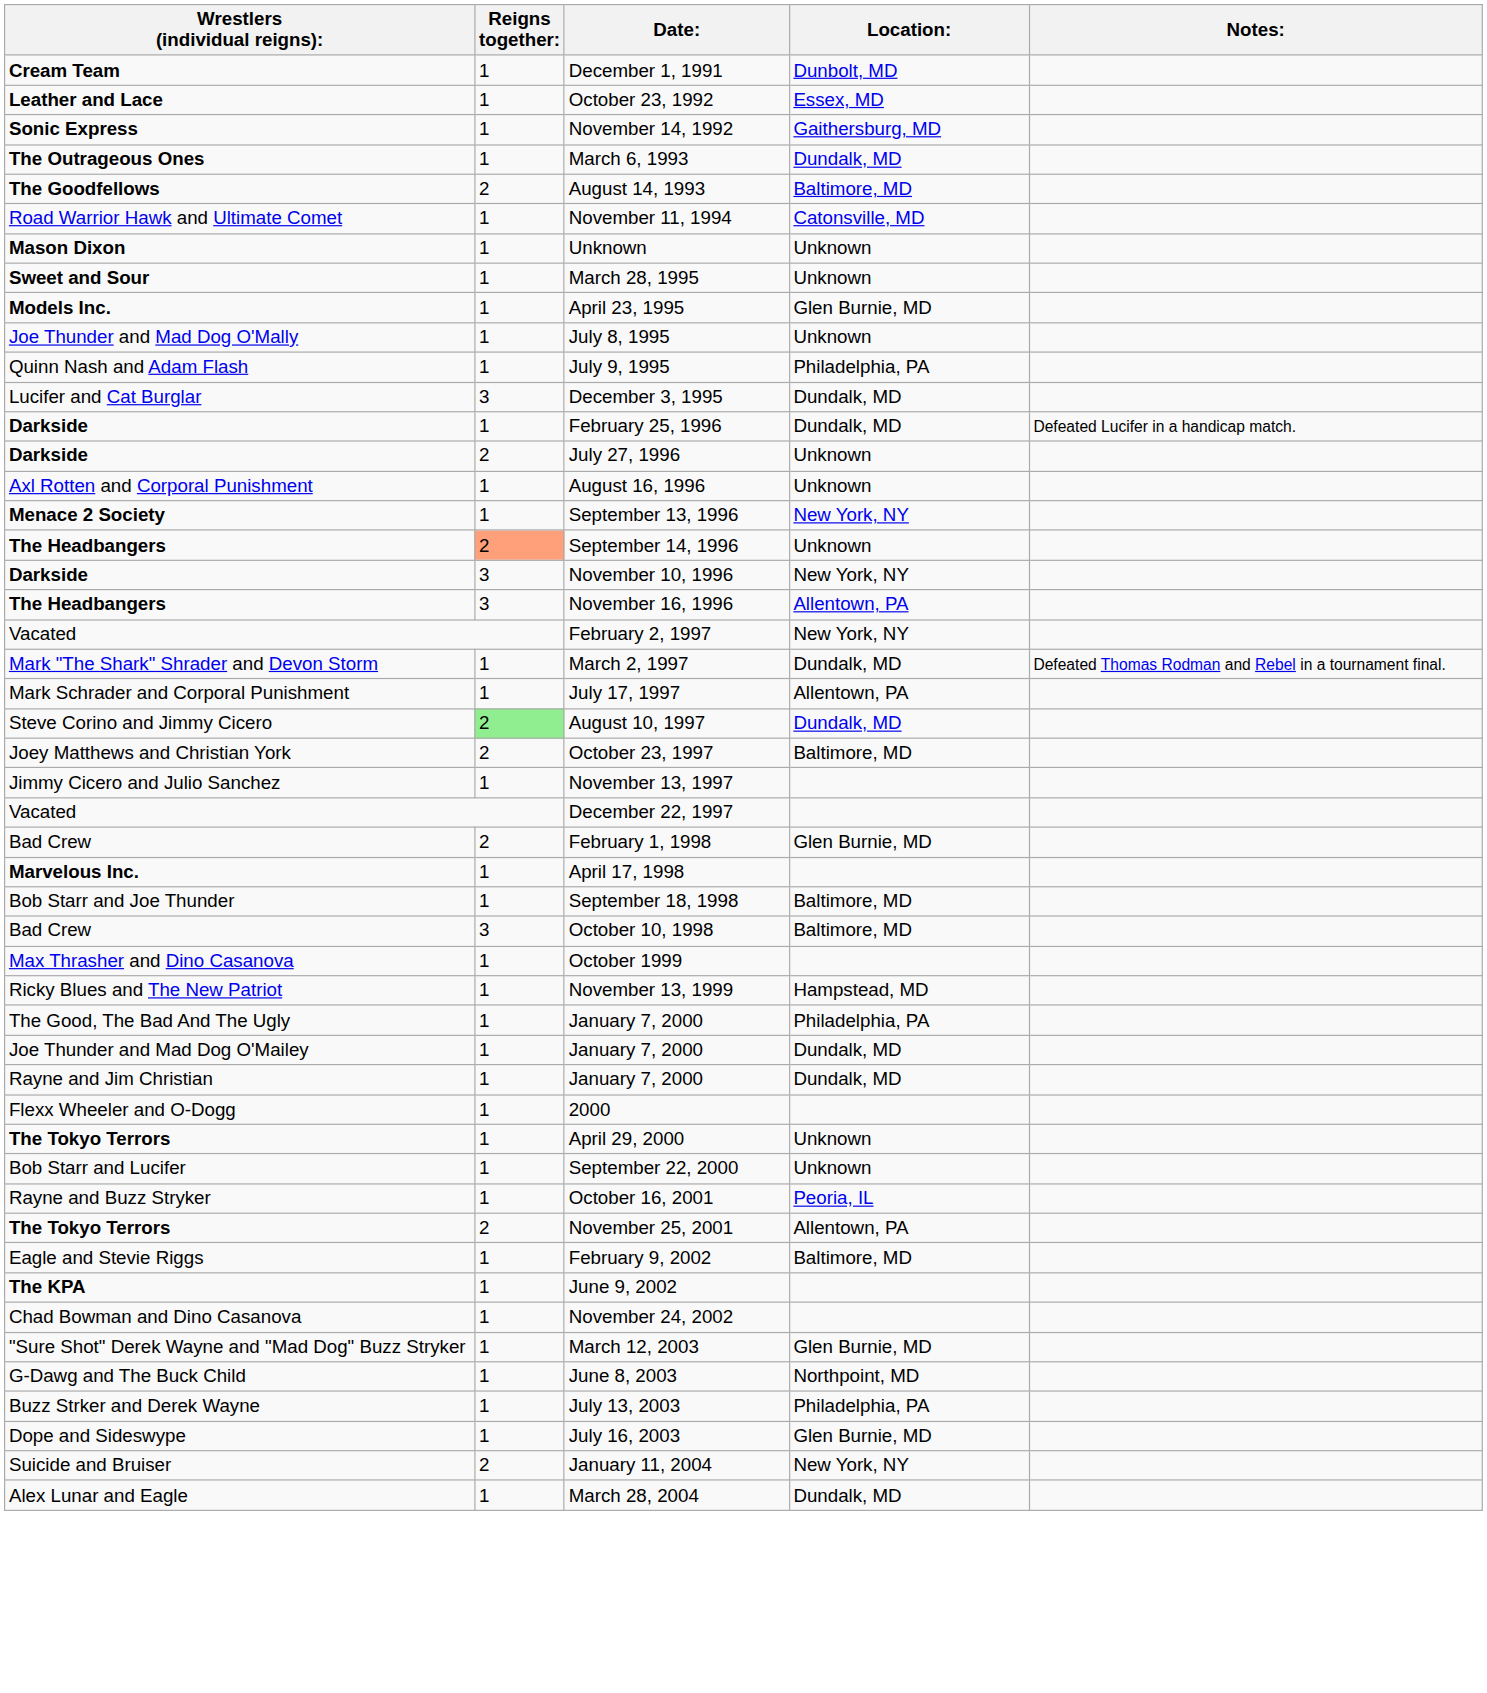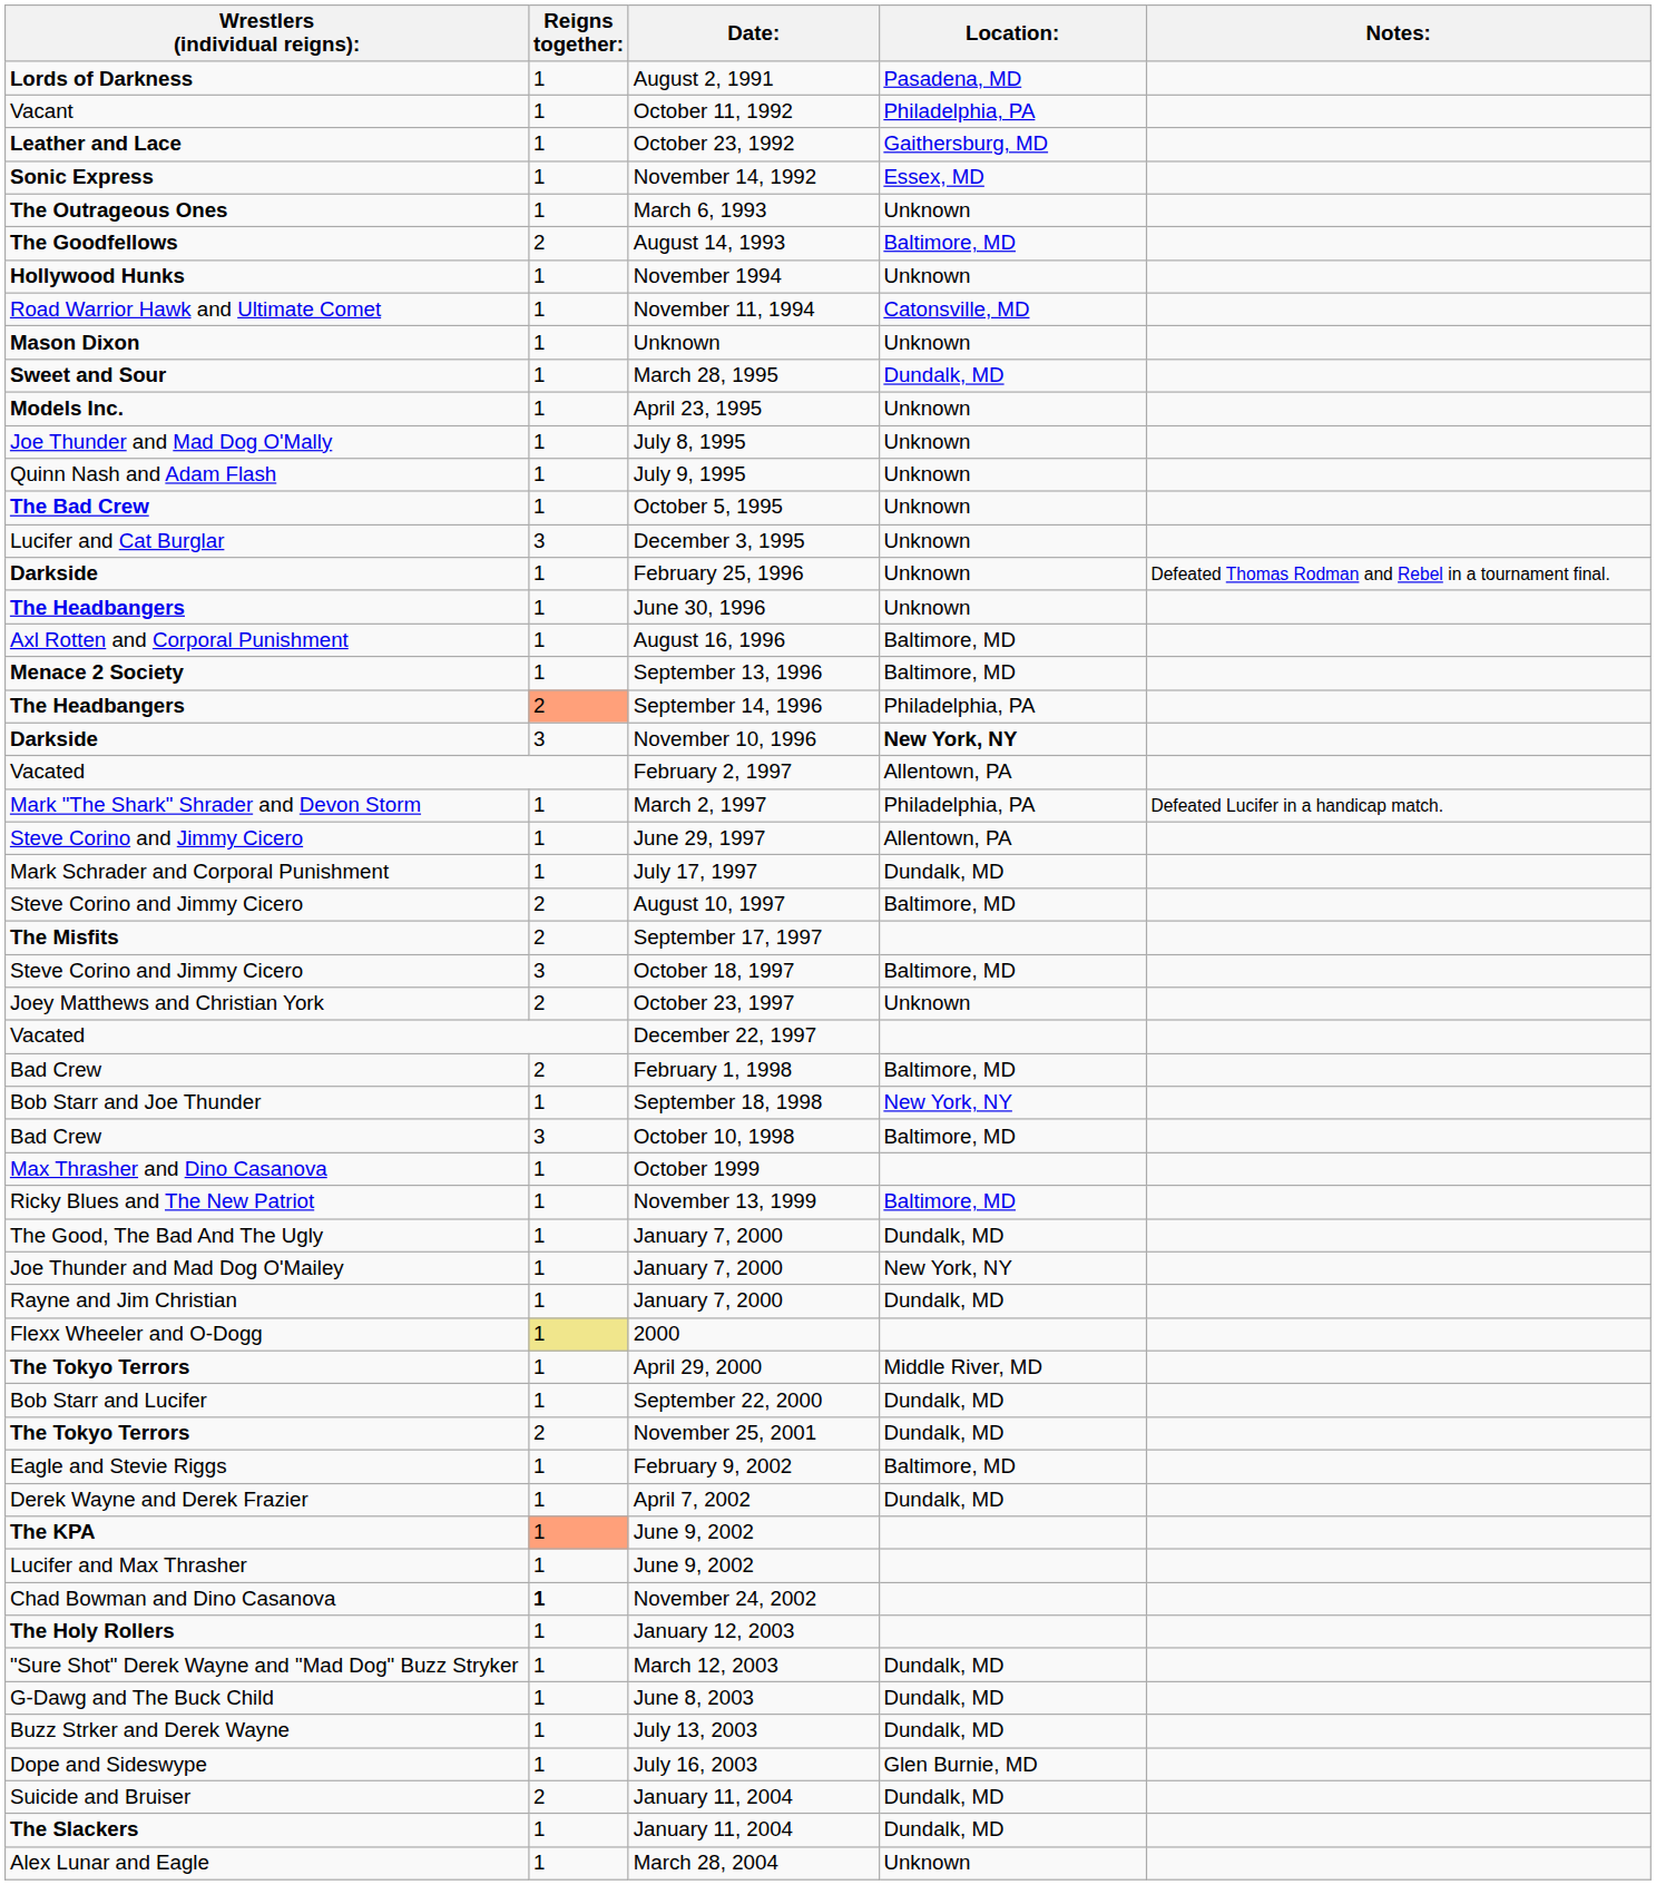+ row: Lords of Darkness | 1 | August 2, 1991 | Pasadena, MD
- row: Cream Team | 1 | December 1, 1991 | Dunbolt, MD
+ row: Vacant | 1 | October 11, 1992 | Philadelphia, PA
October 23, 1992 | Location:: Essex, MD -> Gaithersburg, MD
November 14, 1992 | Location:: Gaithersburg, MD -> Essex, MD
March 6, 1993 | Location:: Dundalk, MD -> Unknown
+ row: Hollywood Hunks | 1 | November 1994 | Unknown
March 28, 1995 | Location:: Unknown -> Dundalk, MD
April 23, 1995 | Location:: Glen Burnie, MD -> Unknown
July 9, 1995 | Location:: Philadelphia, PA -> Unknown
+ row: The Bad Crew | 1 | October 5, 1995 | Unknown
December 3, 1995 | Location:: Dundalk, MD -> Unknown
February 25, 1996 | Location:: Dundalk, MD -> Unknown
February 25, 1996 | Notes:: Defeated Lucifer in a handicap match. -> Defeated Thomas Rodman and Rebel in a tournament final.
+ row: The Headbangers | 1 | June 30, 1996 | Unknown
- row: Darkside | 2 | July 27, 1996 | Unknown
August 16, 1996 | Location:: Unknown -> Baltimore, MD
September 13, 1996 | Location:: New York, NY -> Baltimore, MD
September 14, 1996 | Location:: Unknown -> Philadelphia, PA
November 10, 1996 | Location:: normal -> bold
- row: The Headbangers | 3 | November 16, 1996 | Allentown, PA
February 2, 1997 | Location:: New York, NY -> Allentown, PA
March 2, 1997 | Location:: Dundalk, MD -> Philadelphia, PA
March 2, 1997 | Notes:: Defeated Thomas Rodman and Rebel in a tournament final. -> Defeated Lucifer in a handicap match.
+ row: Steve Corino and Jimmy Cicero | 1 | June 29, 1997 | Allentown, PA
July 17, 1997 | Location:: Allentown, PA -> Dundalk, MD
August 10, 1997 | Reigns together:: lightgreen background -> no background
August 10, 1997 | Location:: Dundalk, MD -> Baltimore, MD
+ row: The Misfits | 2 | September 17, 1997
+ row: Steve Corino and Jimmy Cicero | 3 | October 18, 1997 | Baltimore, MD
October 23, 1997 | Location:: Baltimore, MD -> Unknown
- row: Jimmy Cicero and Julio Sanchez | 1 | November 13, 1997
February 1, 1998 | Location:: Glen Burnie, MD -> Baltimore, MD
- row: Marvelous Inc. | 1 | April 17, 1998
September 18, 1998 | Location:: Baltimore, MD -> New York, NY
November 13, 1999 | Location:: Hampstead, MD -> Baltimore, MD
The Good, The Bad And The Ugly / January 7, 2000 | Location:: Philadelphia, PA -> Dundalk, MD
Joe Thunder and Mad Dog O'Mailey / January 7, 2000 | Location:: Dundalk, MD -> New York, NY
2000 | Reigns together:: no background -> khaki background
April 29, 2000 | Location:: Unknown -> Middle River, MD
September 22, 2000 | Location:: Unknown -> Dundalk, MD
- row: Rayne and Buzz Stryker | 1 | October 16, 2001 | Peoria, IL
November 25, 2001 | Location:: Allentown, PA -> Dundalk, MD
+ row: Derek Wayne and Derek Frazier | 1 | April 7, 2002 | Dundalk, MD
The KPA / June 9, 2002 | Reigns together:: no background -> lightsalmon background
+ row: Lucifer and Max Thrasher | 1 | June 9, 2002
November 24, 2002 | Reigns together:: normal -> bold
+ row: The Holy Rollers | 1 | January 12, 2003
March 12, 2003 | Location:: Glen Burnie, MD -> Dundalk, MD
June 8, 2003 | Location:: Northpoint, MD -> Dundalk, MD
July 13, 2003 | Location:: Philadelphia, PA -> Dundalk, MD
Suicide and Bruiser / January 11, 2004 | Location:: New York, NY -> Dundalk, MD
+ row: The Slackers | 1 | January 11, 2004 | Dundalk, MD
March 28, 2004 | Location:: Dundalk, MD -> Unknown
